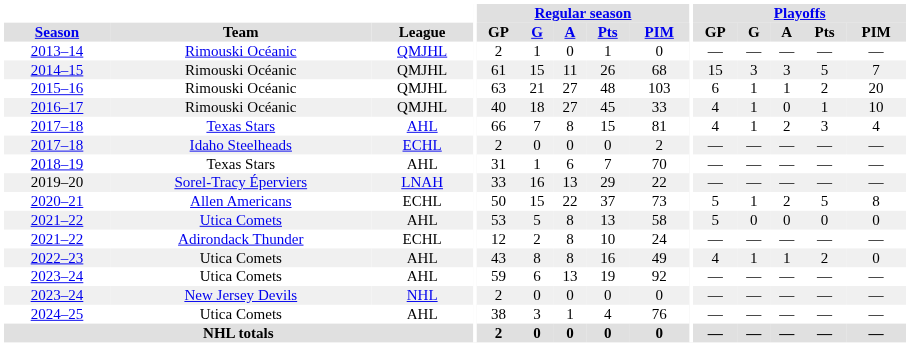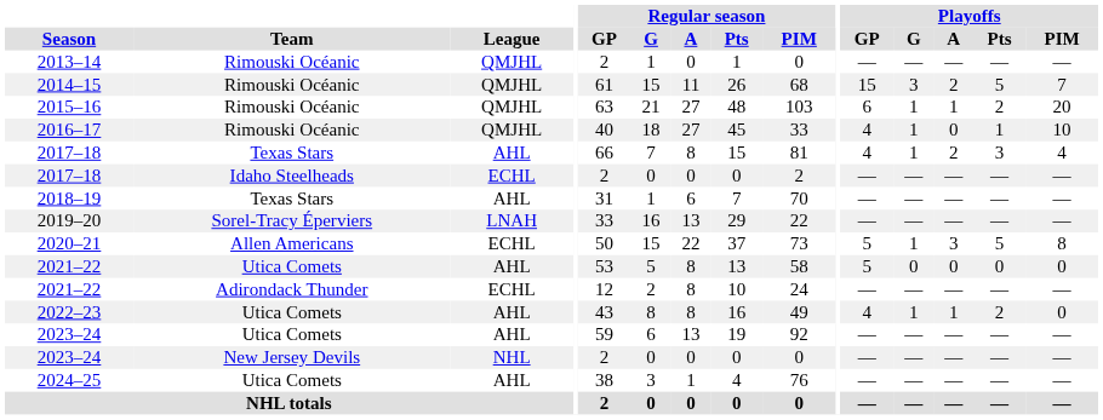2014–15 | Playoffs / A: 3 -> 2
2020–21 | Playoffs / A: 2 -> 3
